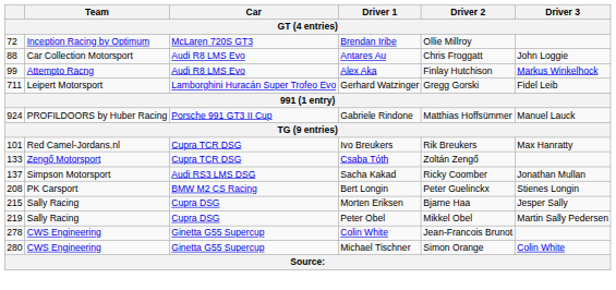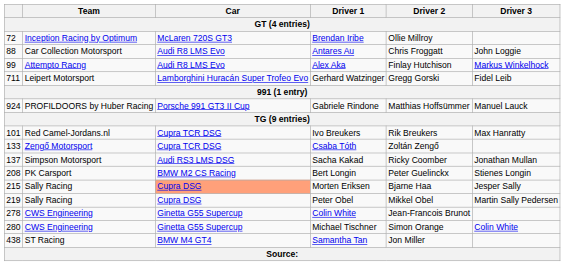Morten Eriksen | Car: no background -> lightsalmon background
+ row: 438 | ST Racing | BMW M4 GT4 | Samantha Tan | Jon Miller
